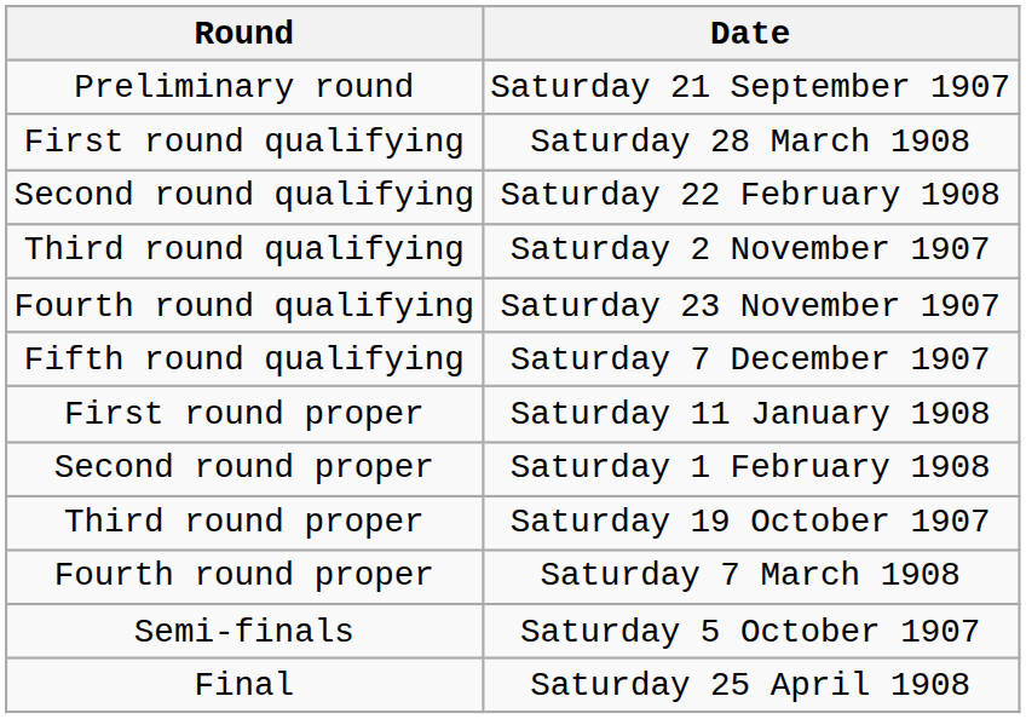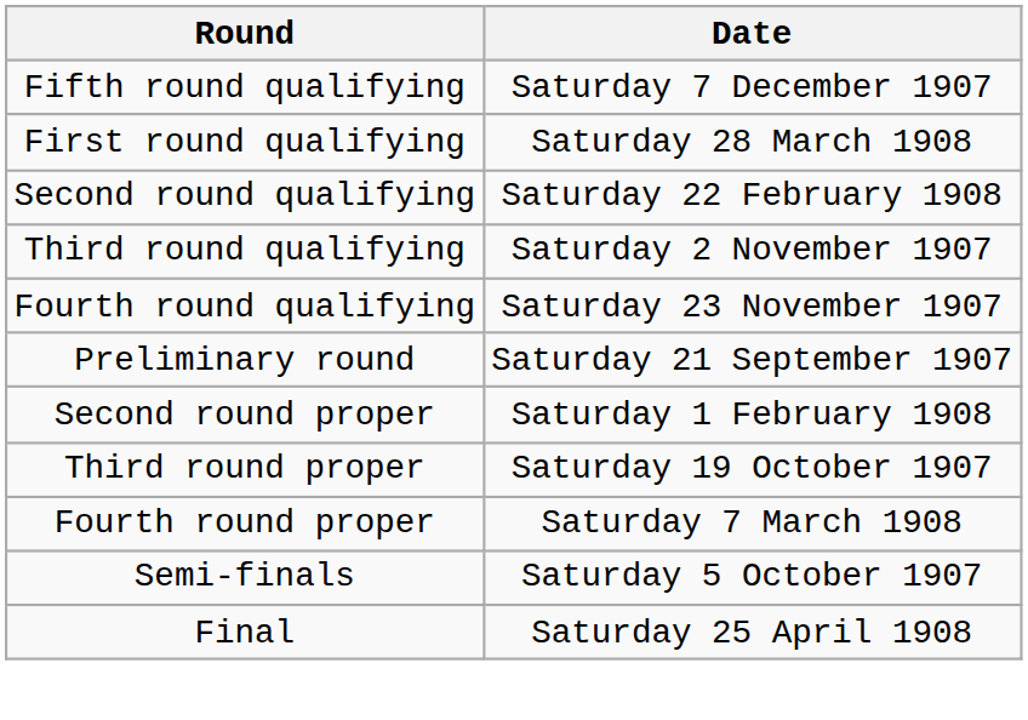rows swapped: Preliminary round <-> Fifth round qualifying
- row: First round proper | Saturday 11 January 1908
